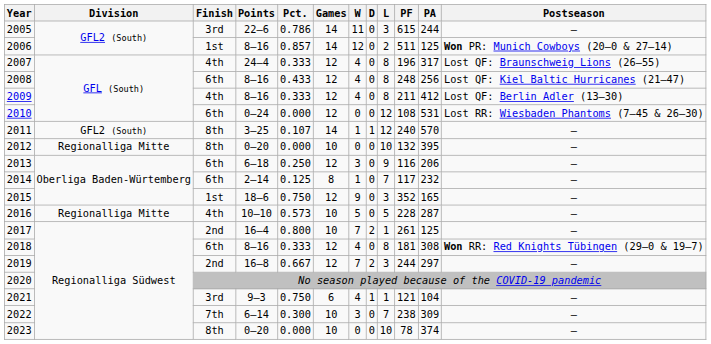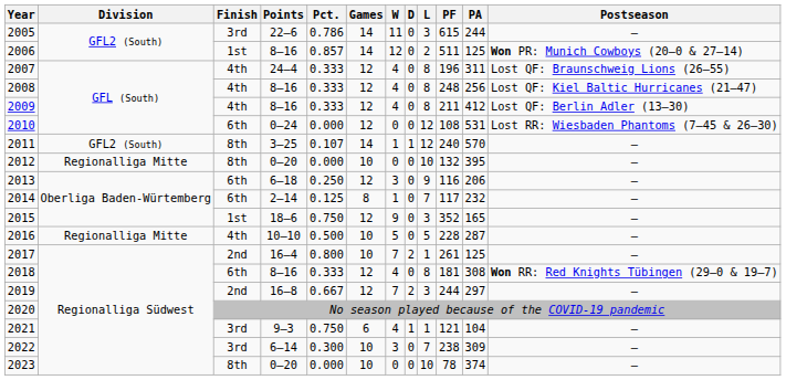2007 | PA: 317 -> 311
2008 | Finish: 6th -> 4th
2008 | Pct.: 0.433 -> 0.333
2016 | Pct.: 0.573 -> 0.500
2022 | Finish: 7th -> 3rd
